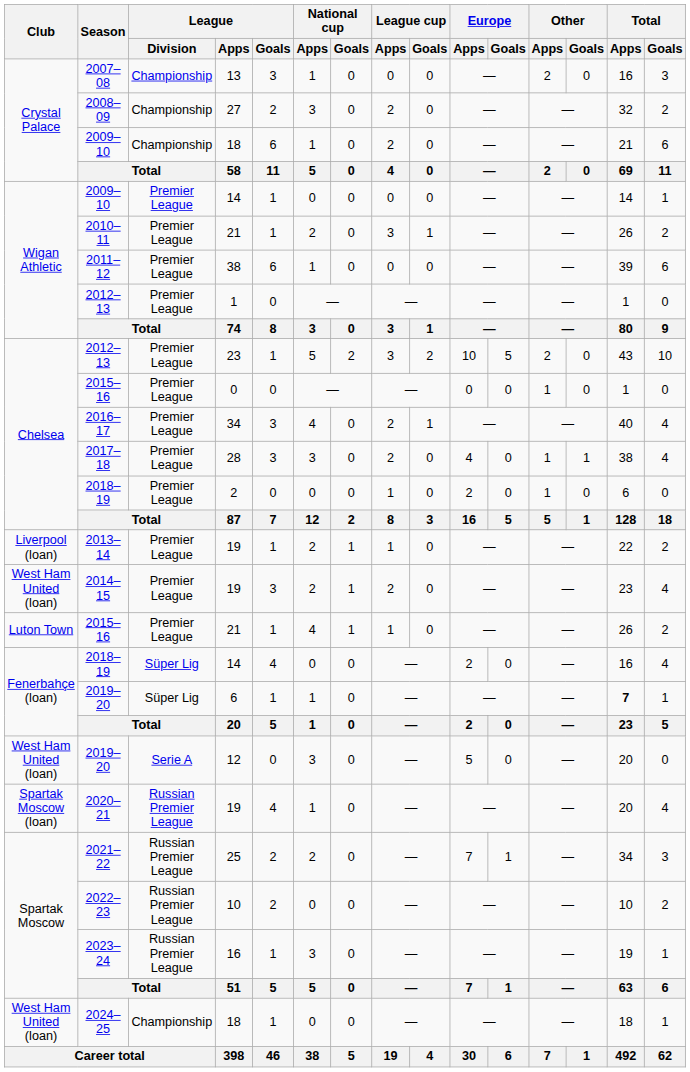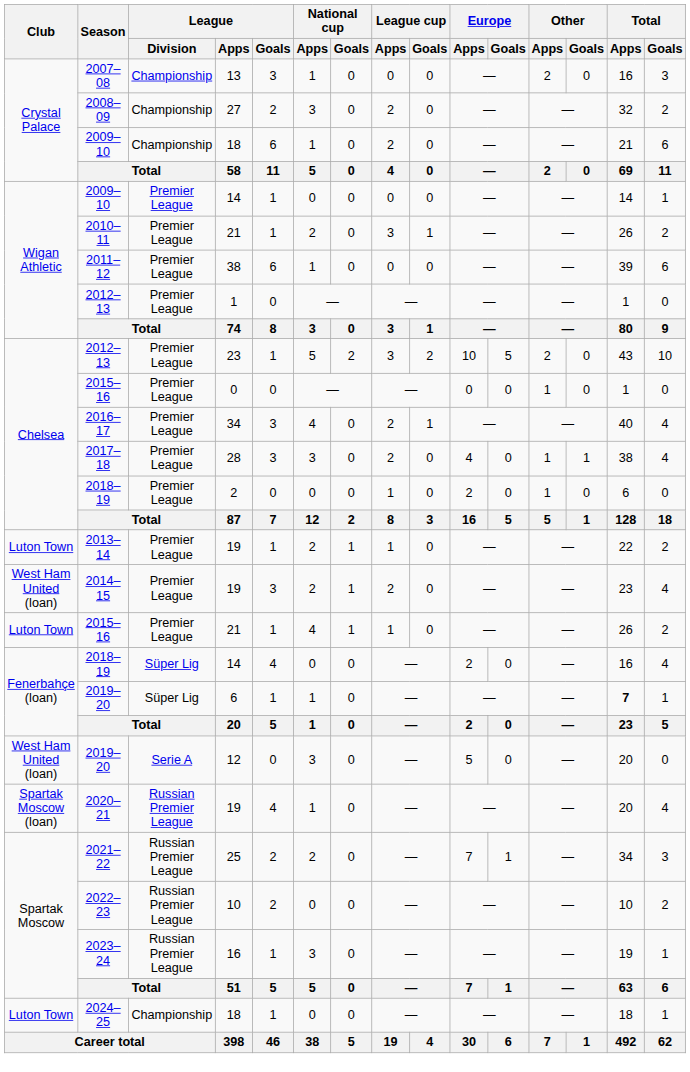2013–14 | Club: Liverpool (loan) -> Luton Town
2024–25 | Club: West Ham United (loan) -> Luton Town
